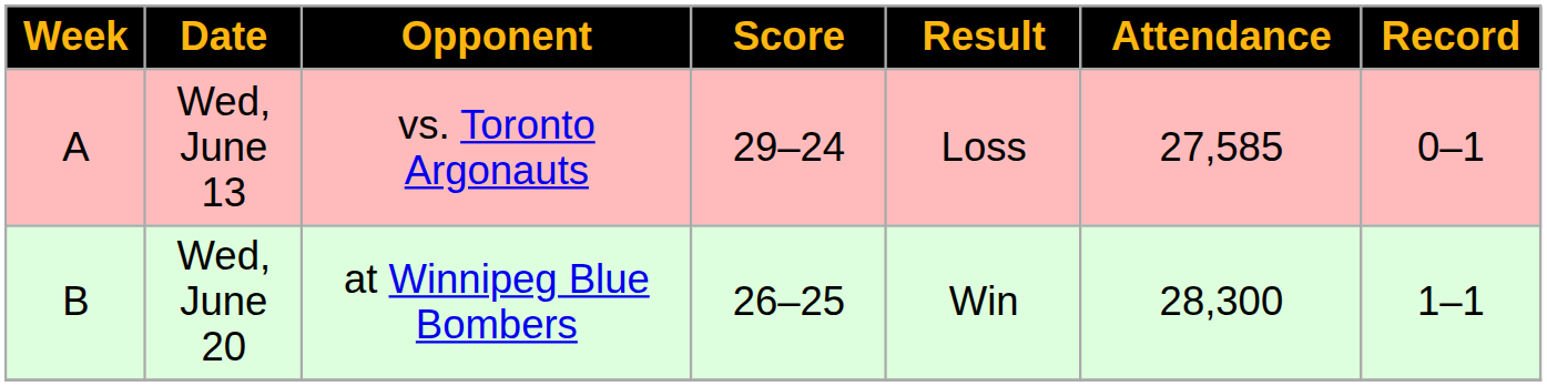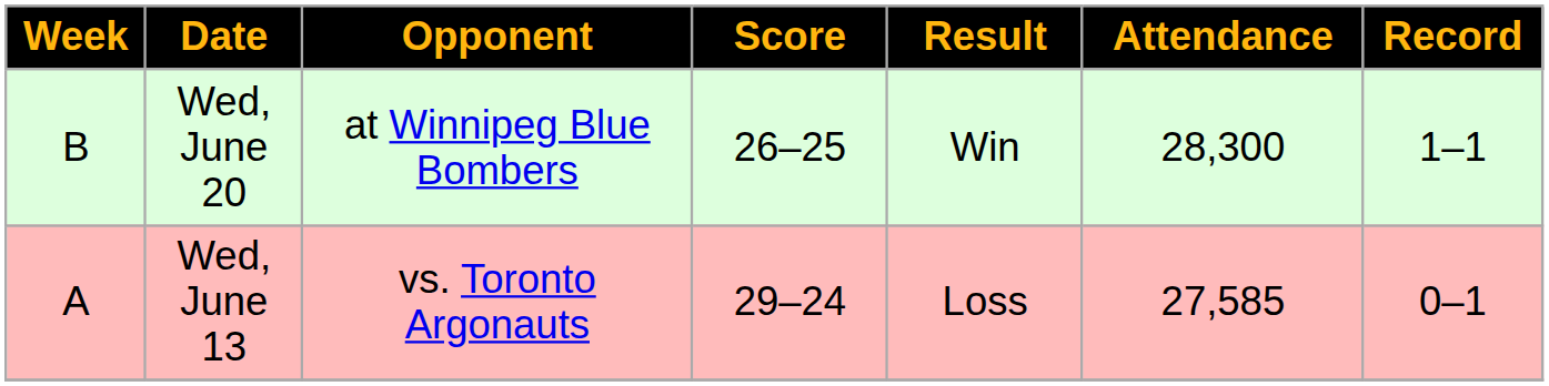rows swapped: Wed, June 13 <-> Wed, June 20
